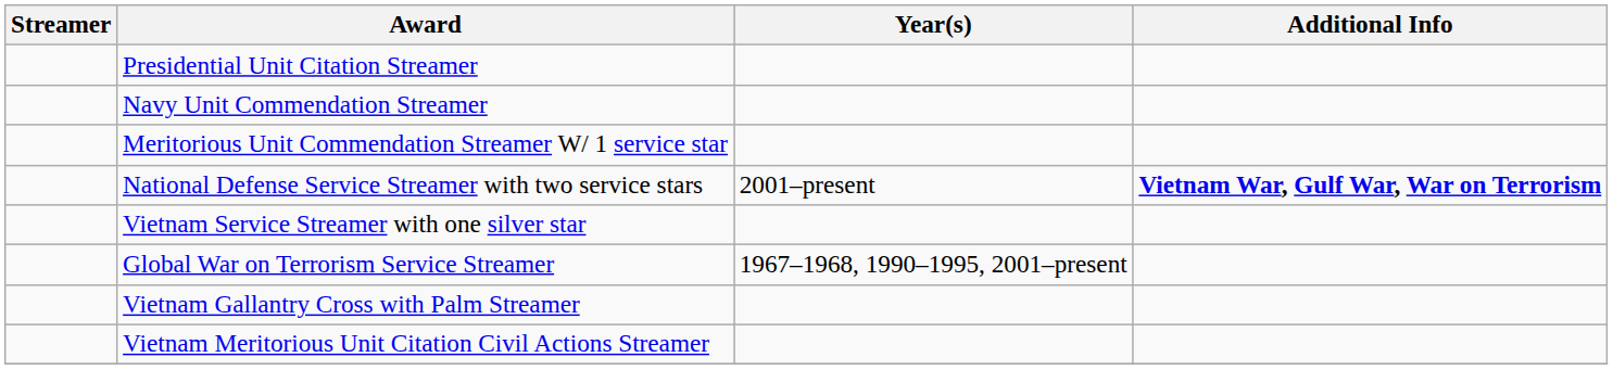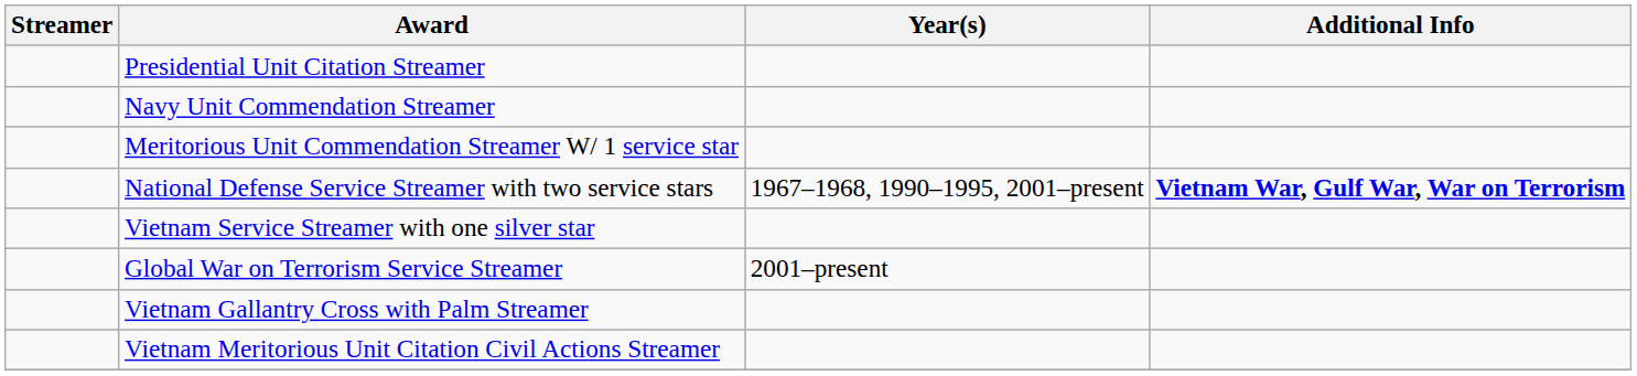National Defense Service Streamer with two service stars | Year(s): 2001–present -> 1967–1968, 1990–1995, 2001–present
Global War on Terrorism Service Streamer | Year(s): 1967–1968, 1990–1995, 2001–present -> 2001–present
